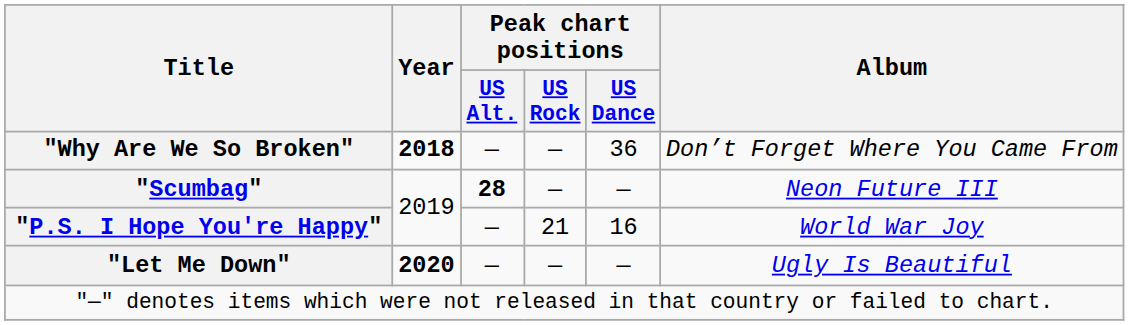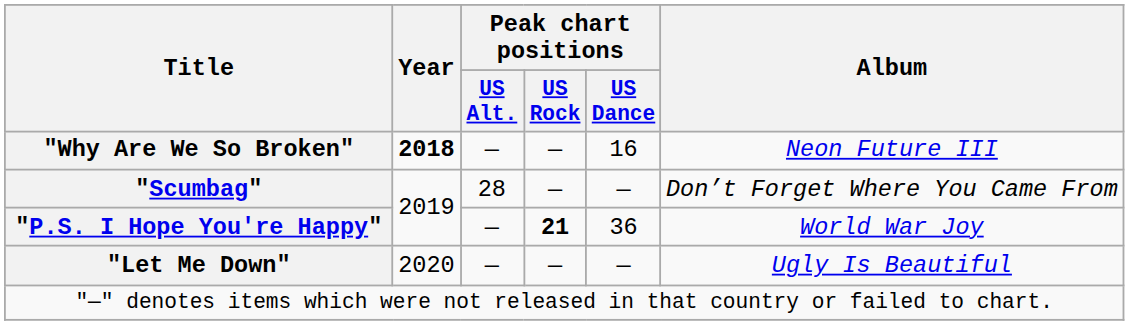"Why Are We So Broken" | Peak chart positions / US Dance: 36 -> 16
"Why Are We So Broken" | Album: Don’t Forget Where You Came From -> Neon Future III
"Scumbag" | Peak chart positions / US Alt.: bold -> normal
"Scumbag" | Album: Neon Future III -> Don’t Forget Where You Came From
"P.S. I Hope You're Happy" | Peak chart positions / US Rock: normal -> bold
"P.S. I Hope You're Happy" | Peak chart positions / US Dance: 16 -> 36
"Let Me Down" | Year: bold -> normal
